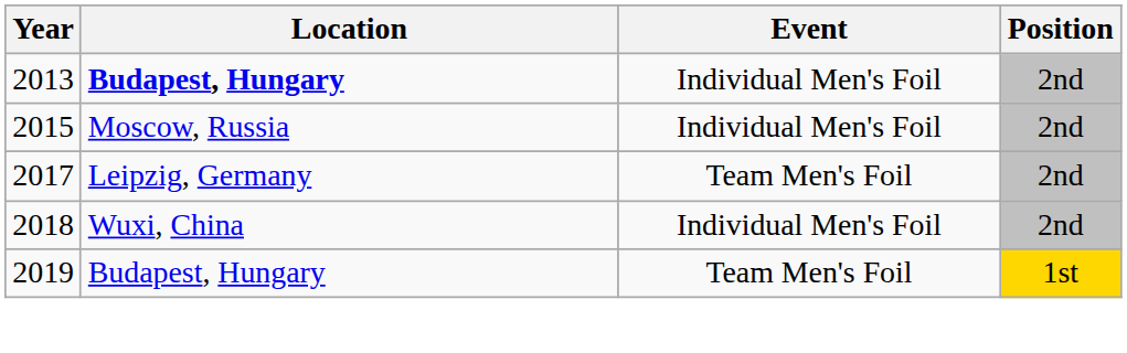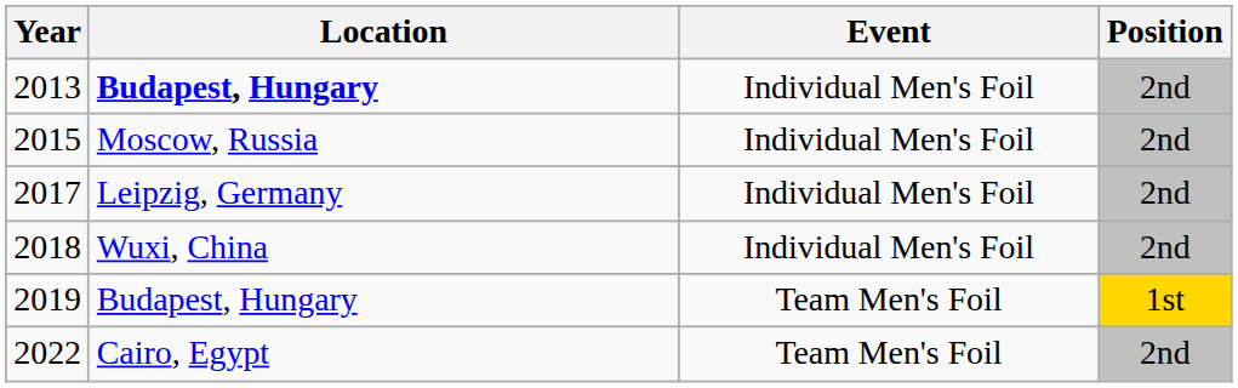2017 | Event: Team Men's Foil -> Individual Men's Foil
+ row: 2022 | Cairo, Egypt | Team Men's Foil | 2nd
